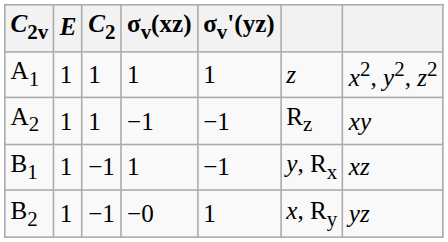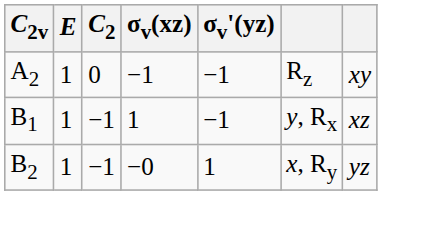- row: A1 | 1 | 1 | 1 | 1 | z | x2, y2, z2
A2 | C2: 1 -> 0
